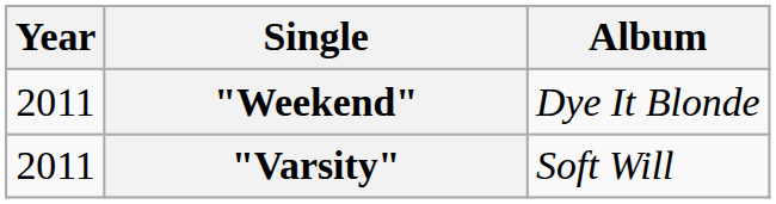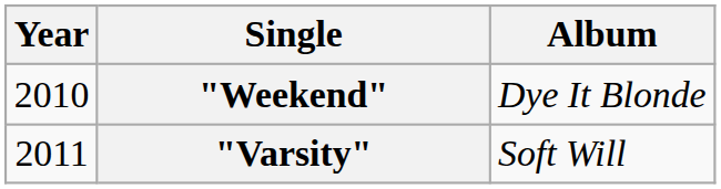"Weekend" | Year: 2011 -> 2010
